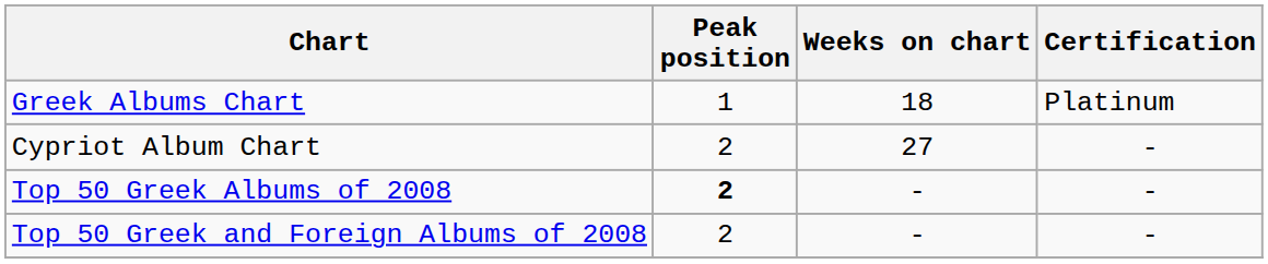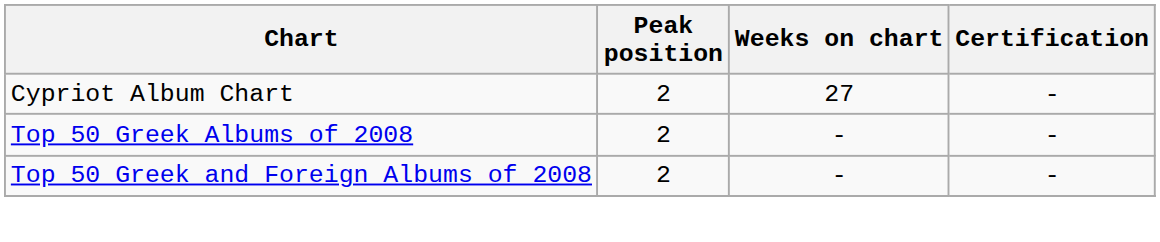- row: Greek Albums Chart | 1 | 18 | Platinum
Top 50 Greek Albums of 2008 | Peak position: bold -> normal
